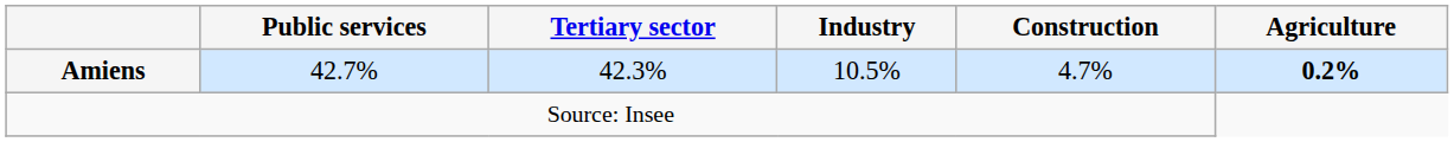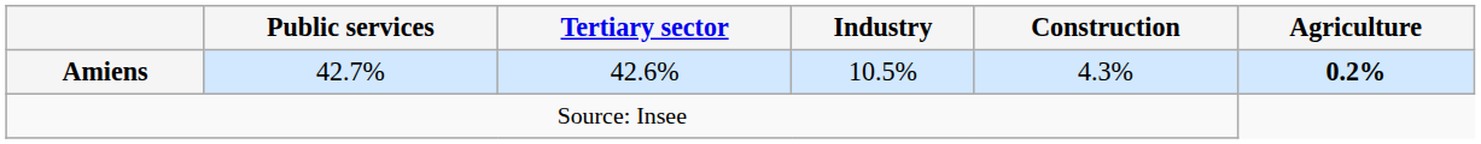Amiens | Tertiary sector: 42.3% -> 42.6%
Amiens | Construction: 4.7% -> 4.3%
